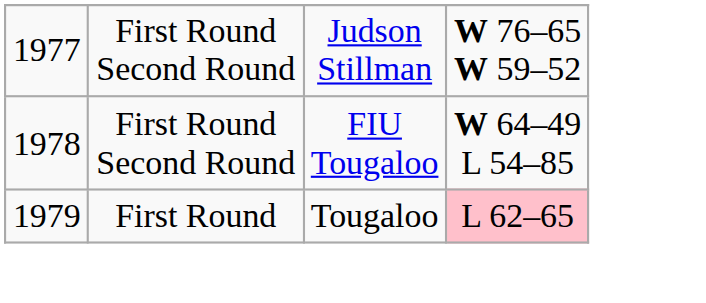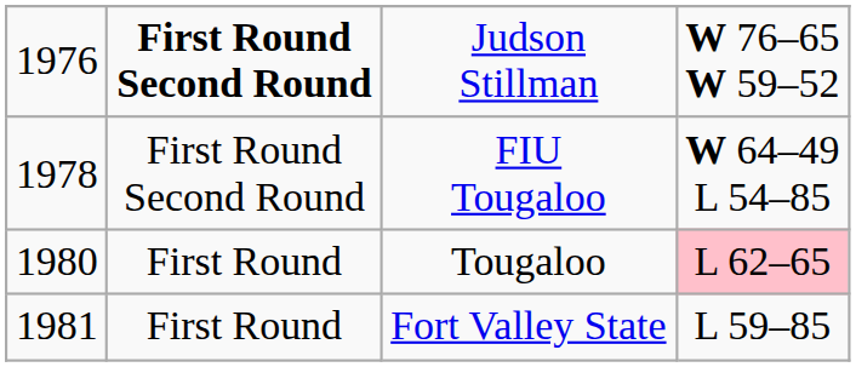Judson Stillman | column 1: 1977 -> 1976
Judson Stillman | column 2: normal -> bold
Tougaloo | column 1: 1979 -> 1980
+ row: 1981 | First Round | Fort Valley State | L 59–85
